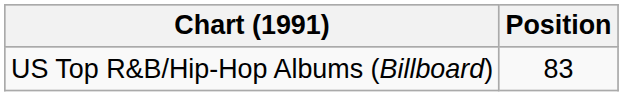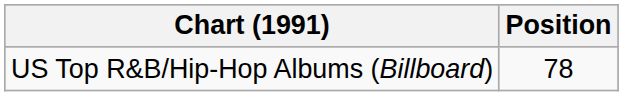US Top R&B/Hip-Hop Albums (Billboard) | Position: 83 -> 78
